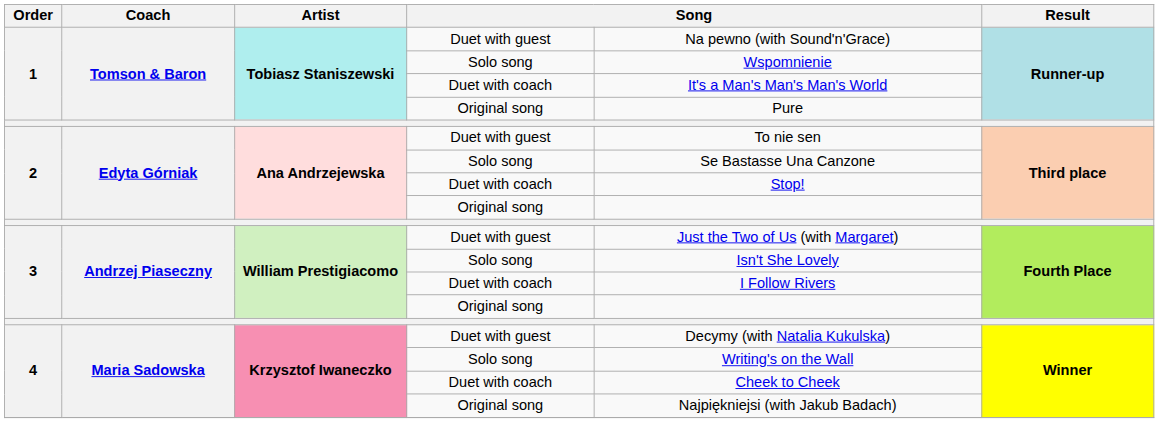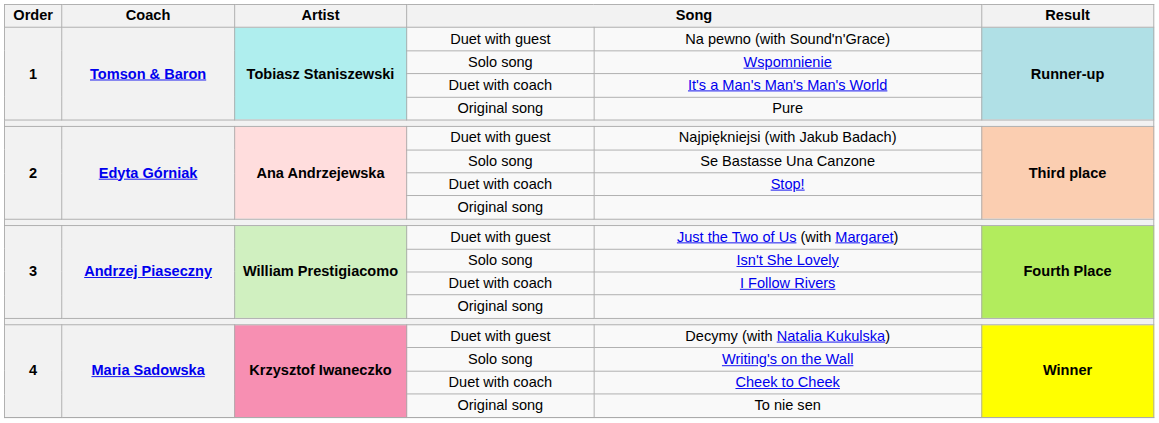2 / Duet with guest | column 5: To nie sen -> Najpiękniejsi (with Jakub Badach)
4 / Original song | column 5: Najpiękniejsi (with Jakub Badach) -> To nie sen
